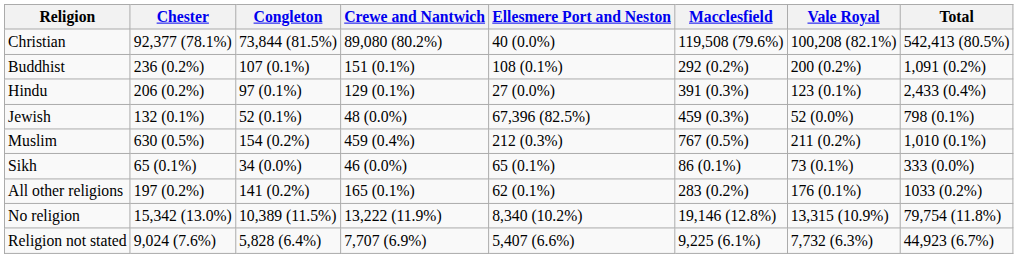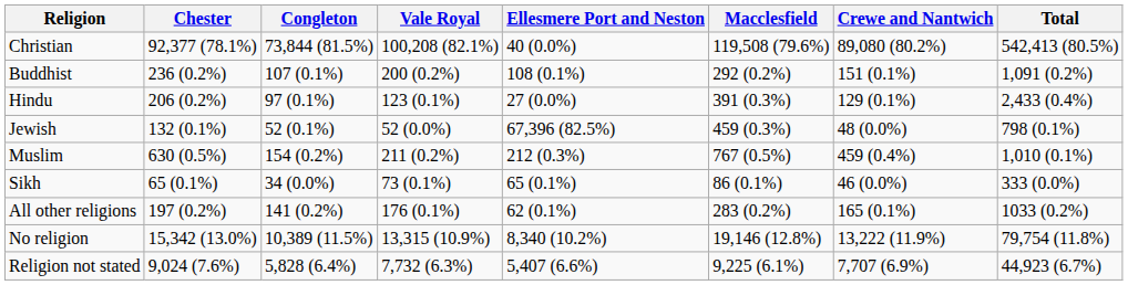columns swapped: Crewe and Nantwich <-> Vale Royal
